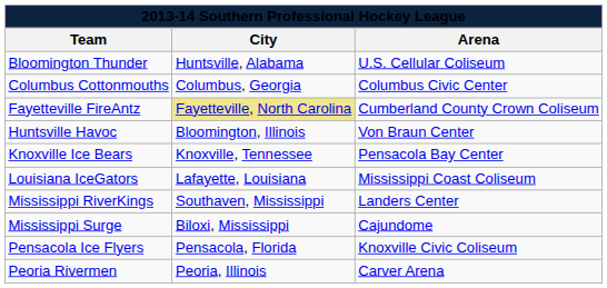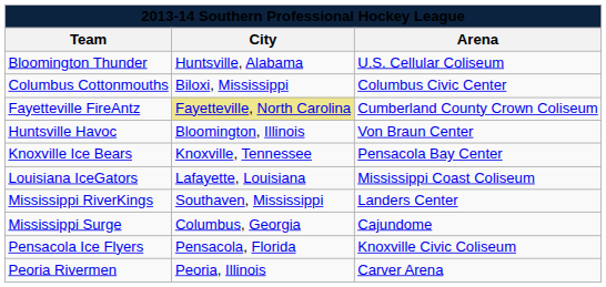Columbus Cottonmouths | City: Columbus, Georgia -> Biloxi, Mississippi
Mississippi Surge | City: Biloxi, Mississippi -> Columbus, Georgia
